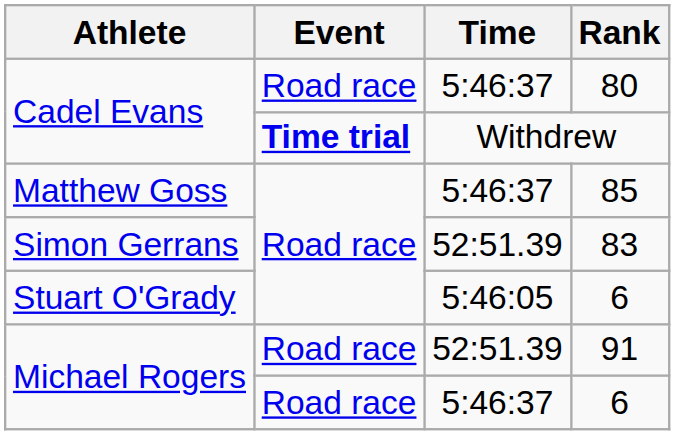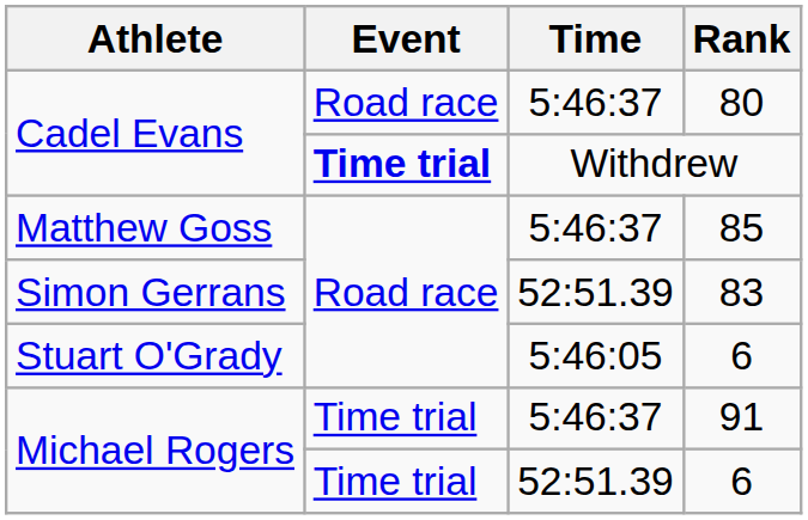91 | Event: Road race -> Time trial
91 | Time: 52:51.39 -> 5:46:37
Michael Rogers / 6 | Event: Road race -> Time trial
Michael Rogers / 6 | Time: 5:46:37 -> 52:51.39
